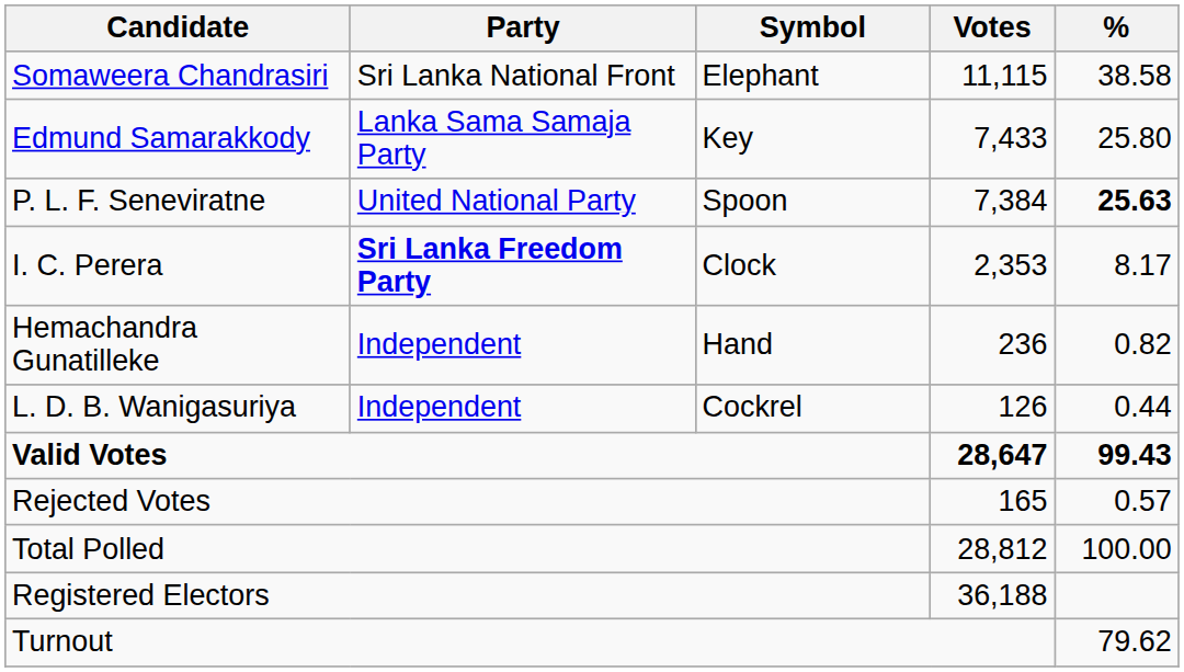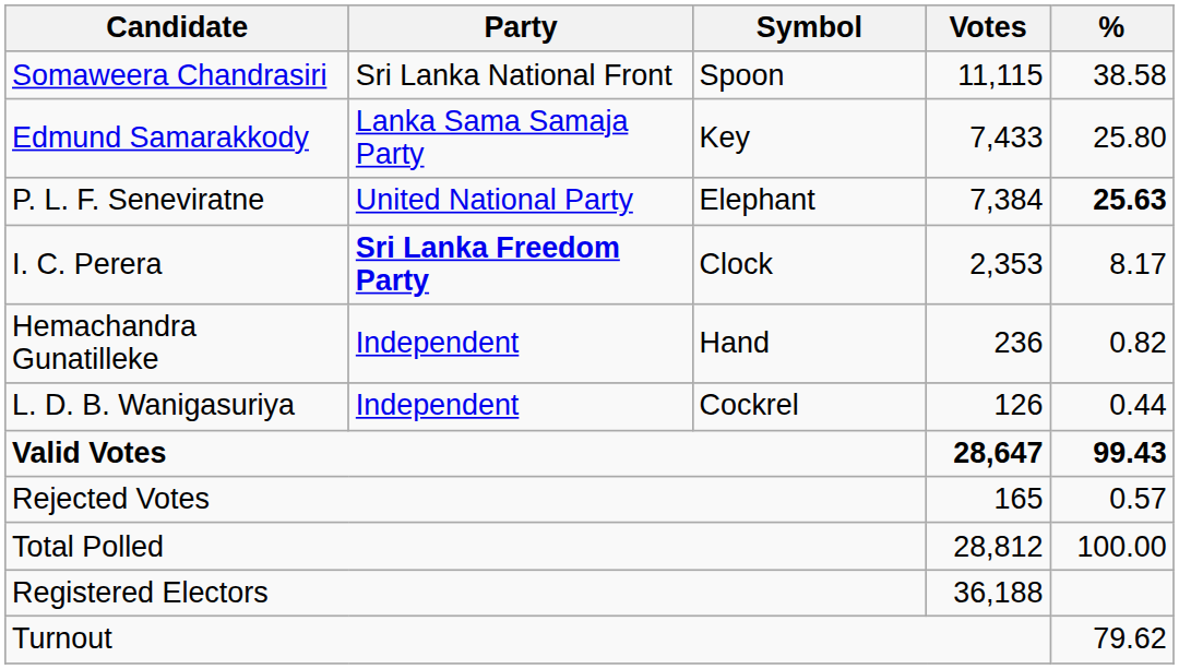Somaweera Chandrasiri | Symbol: Elephant -> Spoon
P. L. F. Seneviratne | Symbol: Spoon -> Elephant
